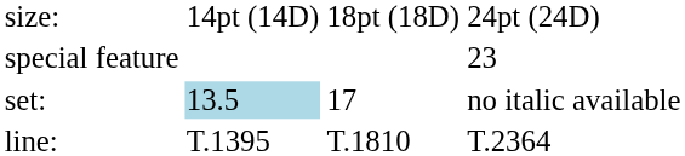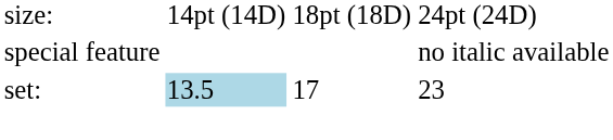special feature | column 4: 23 -> no italic available
set: | column 4: no italic available -> 23
- row: line: | T.1395 | T.1810 | T.2364
